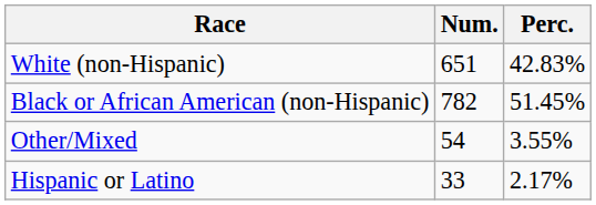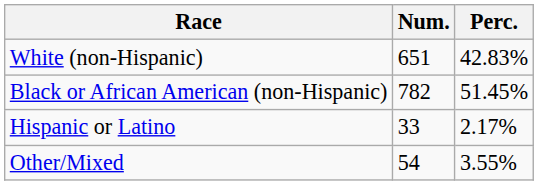rows swapped: Other/Mixed <-> Hispanic or Latino
